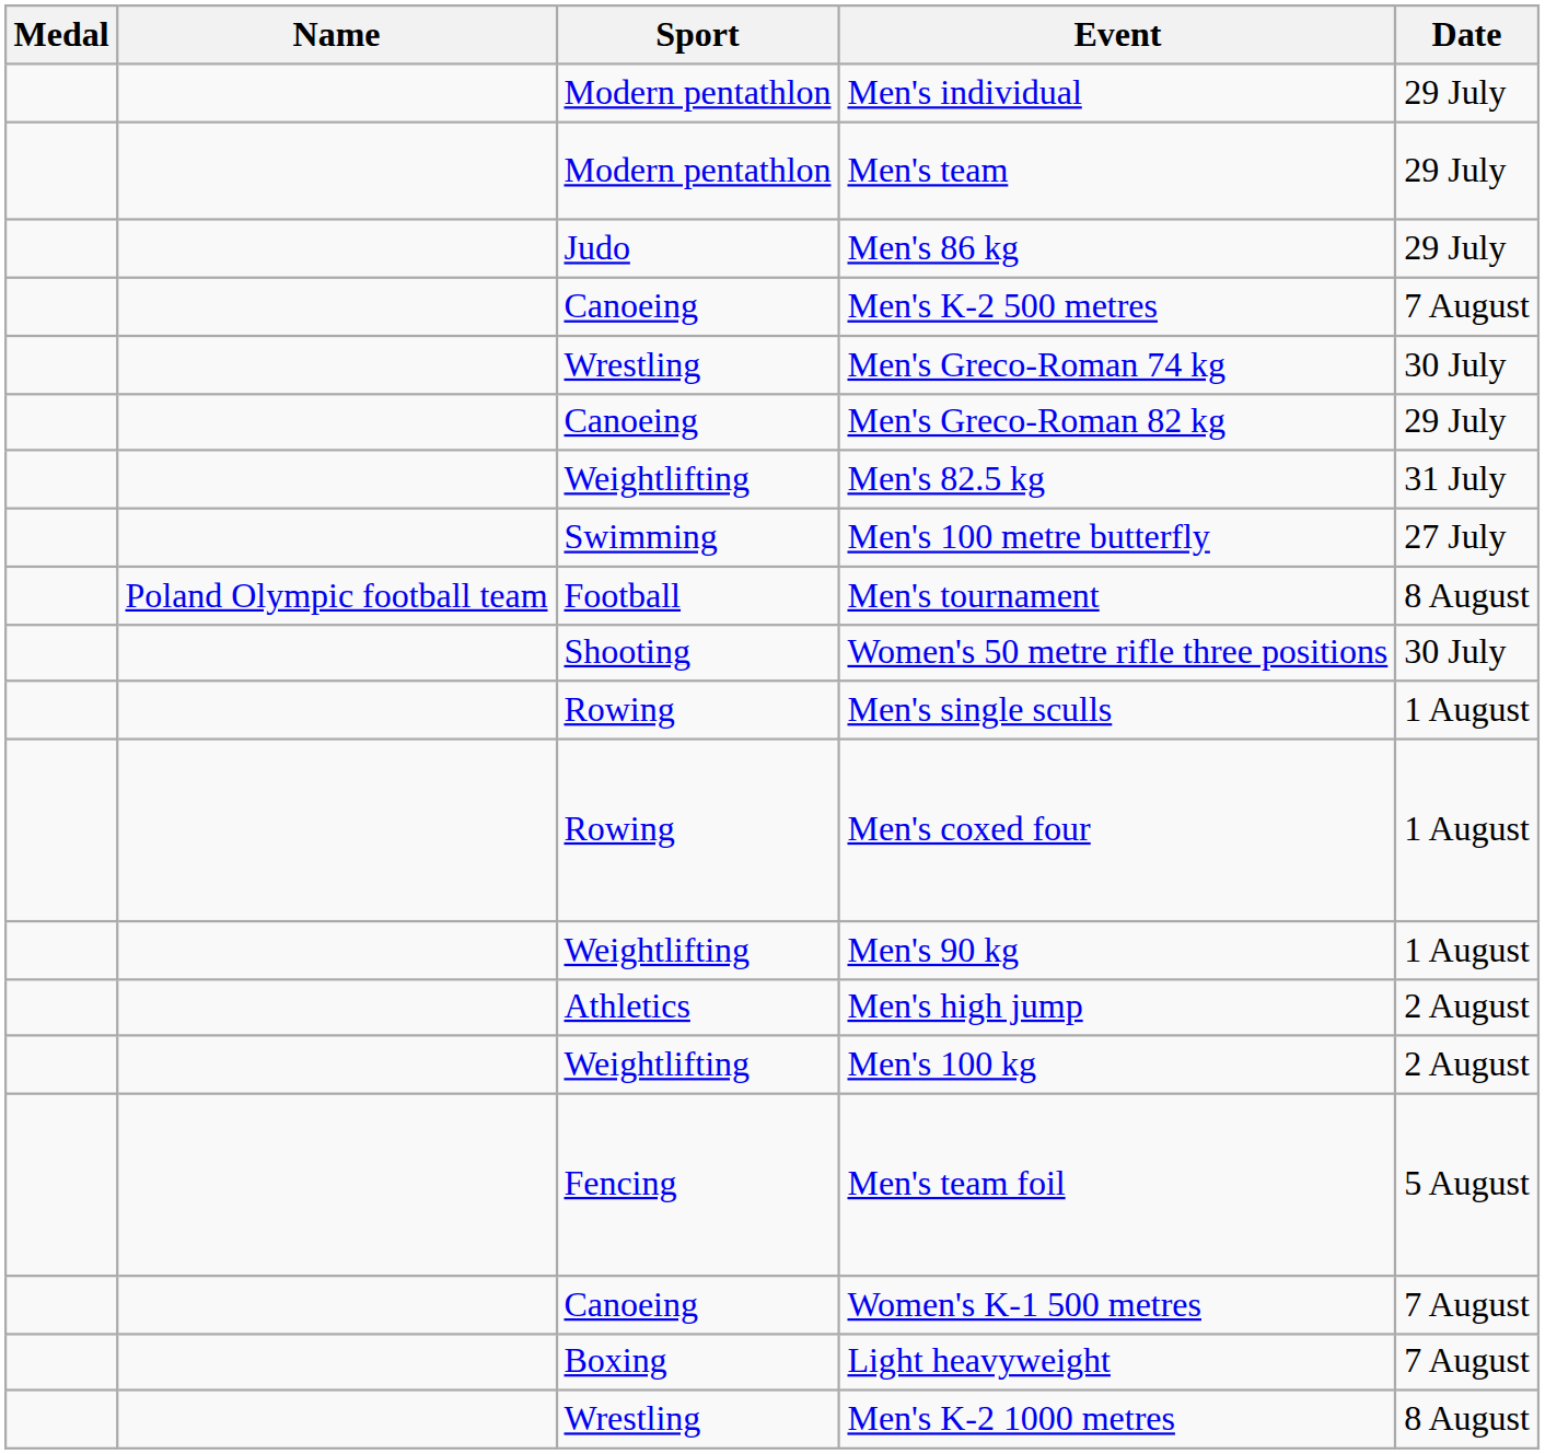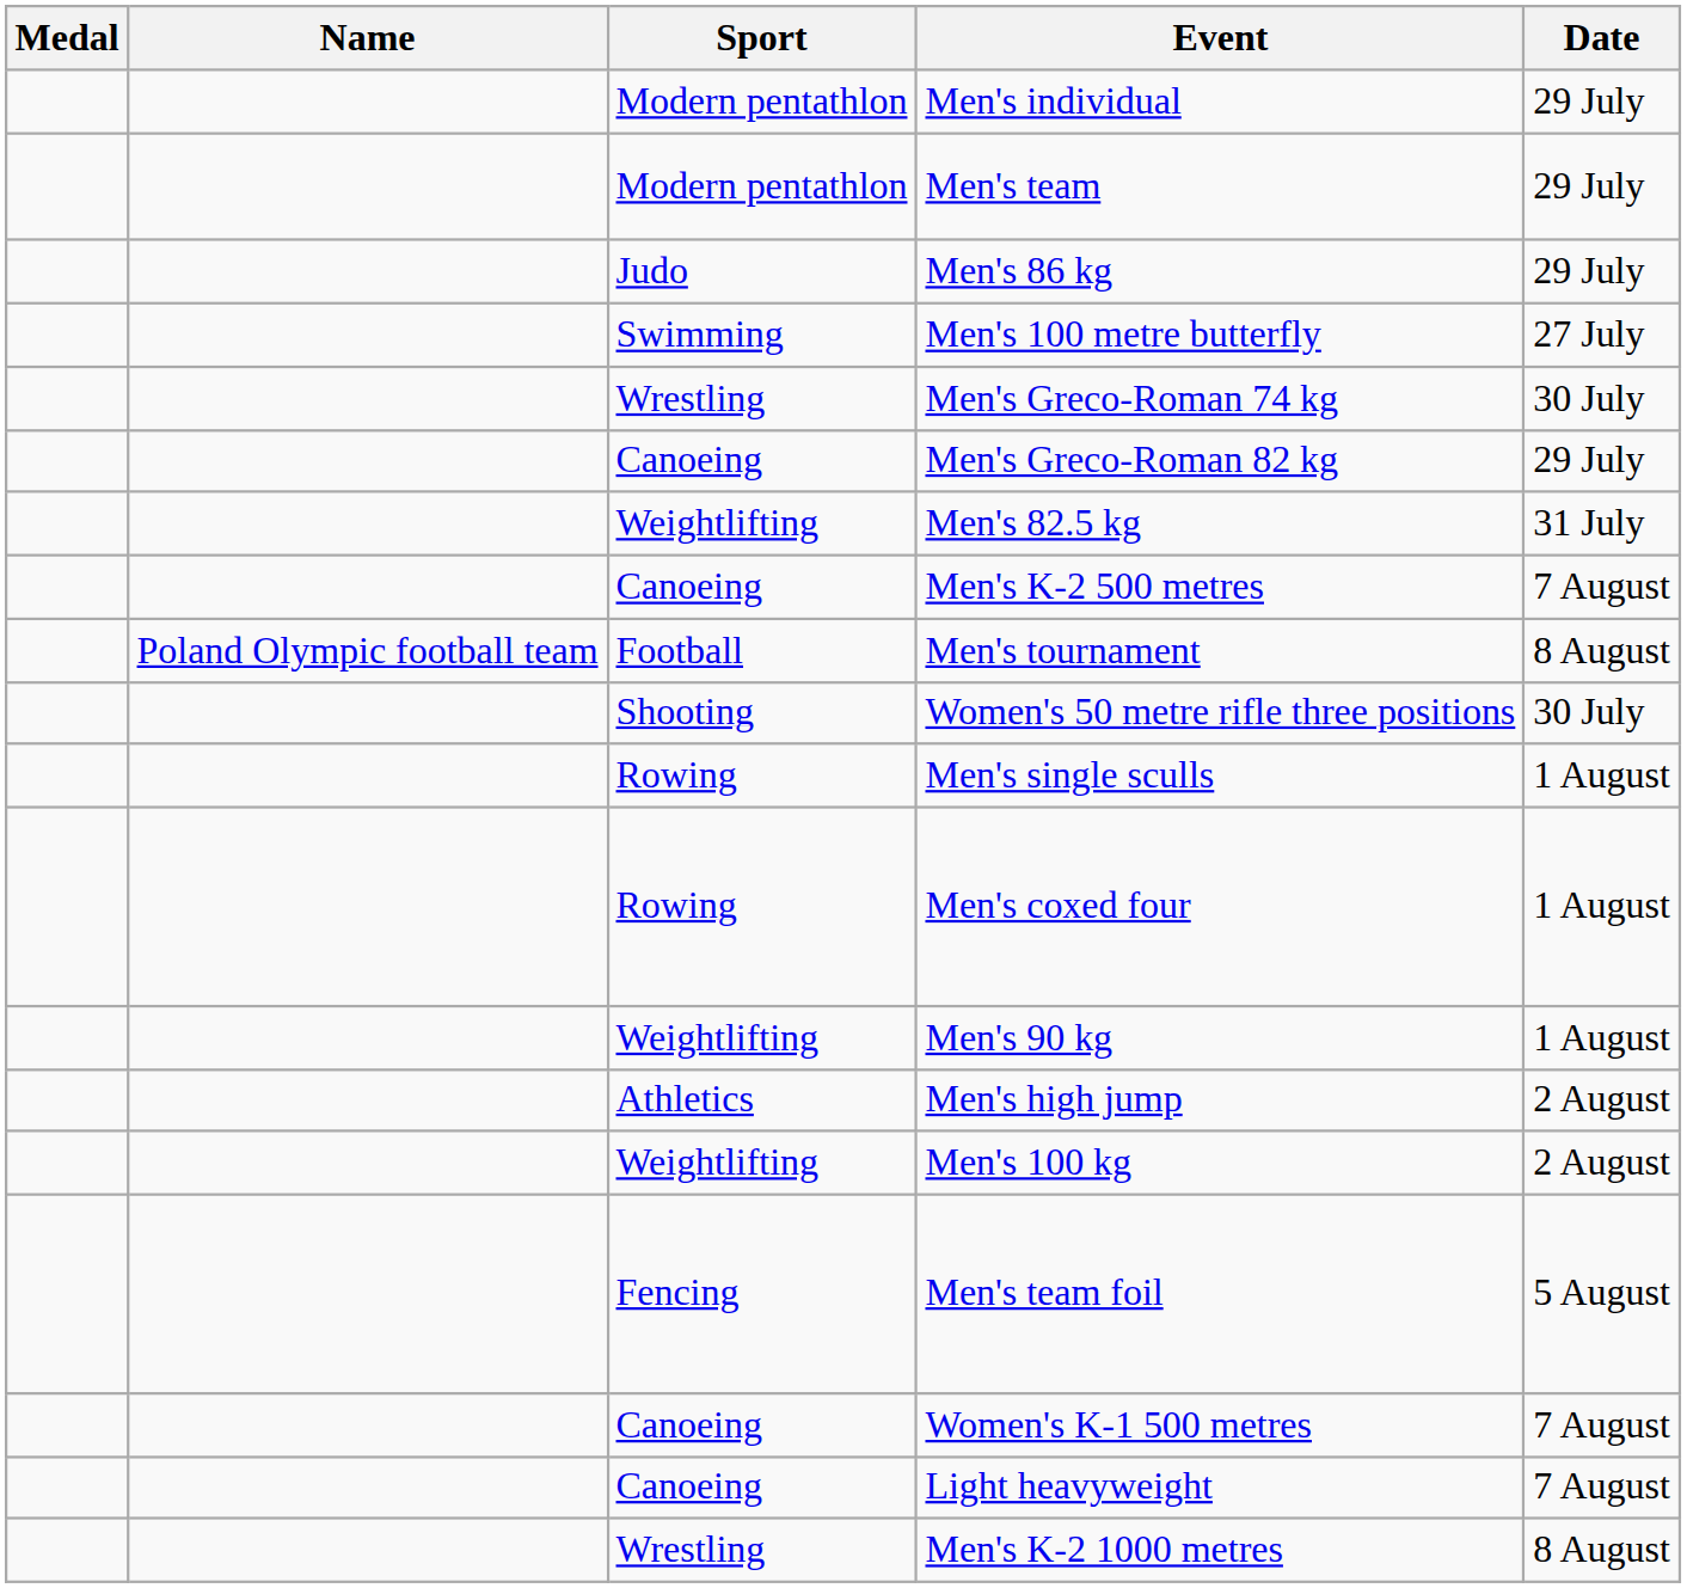rows swapped: Men's 100 metre butterfly <-> Men's K-2 500 metres
Light heavyweight | Sport: Boxing -> Canoeing
